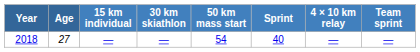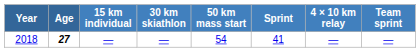2018 | Age: normal -> bold
2018 | Sprint: 40 -> 41
